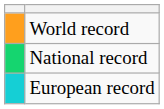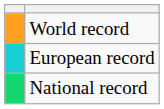rows swapped: European record <-> National record
